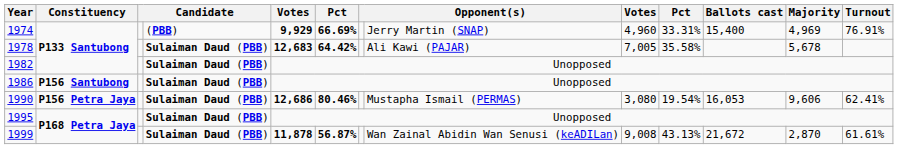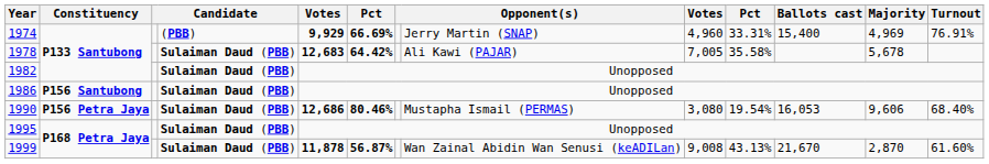1990 | Turnout: 62.41% -> 68.40%
1999 | Ballots cast: 21,672 -> 21,670
1999 | Turnout: 61.61% -> 61.60%
